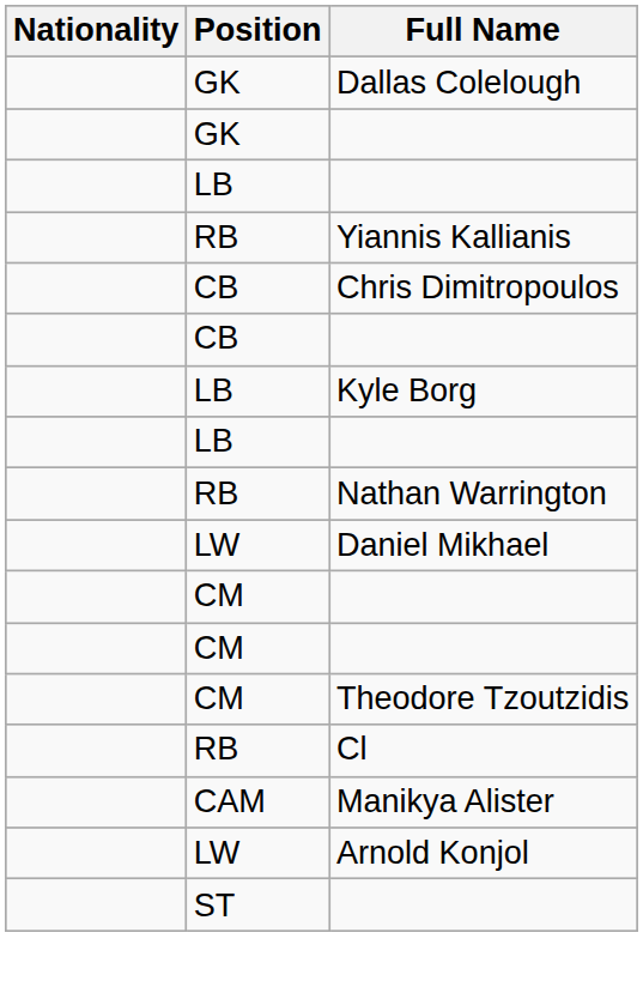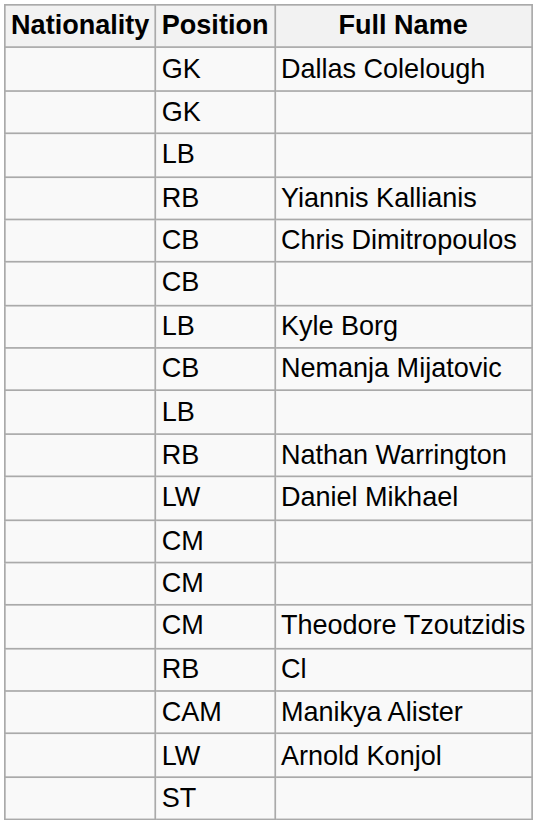+ row: CB | Nemanja Mijatovic
